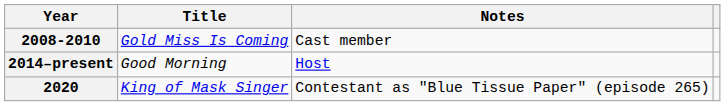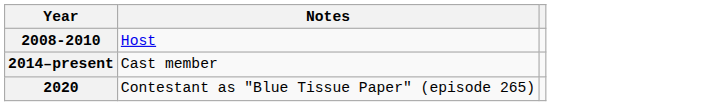- column: Title | Gold Miss Is Coming | Good Morning | King of Mask Singer
2008-2010 | Notes: Cast member -> Host
2014–present | Notes: Host -> Cast member
